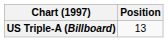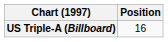US Triple-A (Billboard) | Position: 13 -> 16
